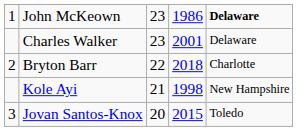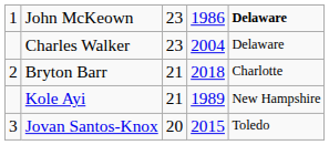Charles Walker | column 4: 2001 -> 2004
Bryton Barr | column 3: 22 -> 21
Kole Ayi | column 4: 1998 -> 1989
